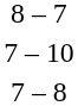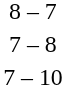rows swapped: 7 – 10 <-> 7 – 8
